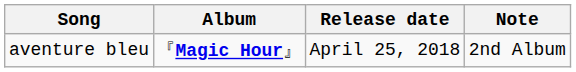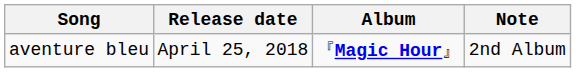columns swapped: Album <-> Release date
